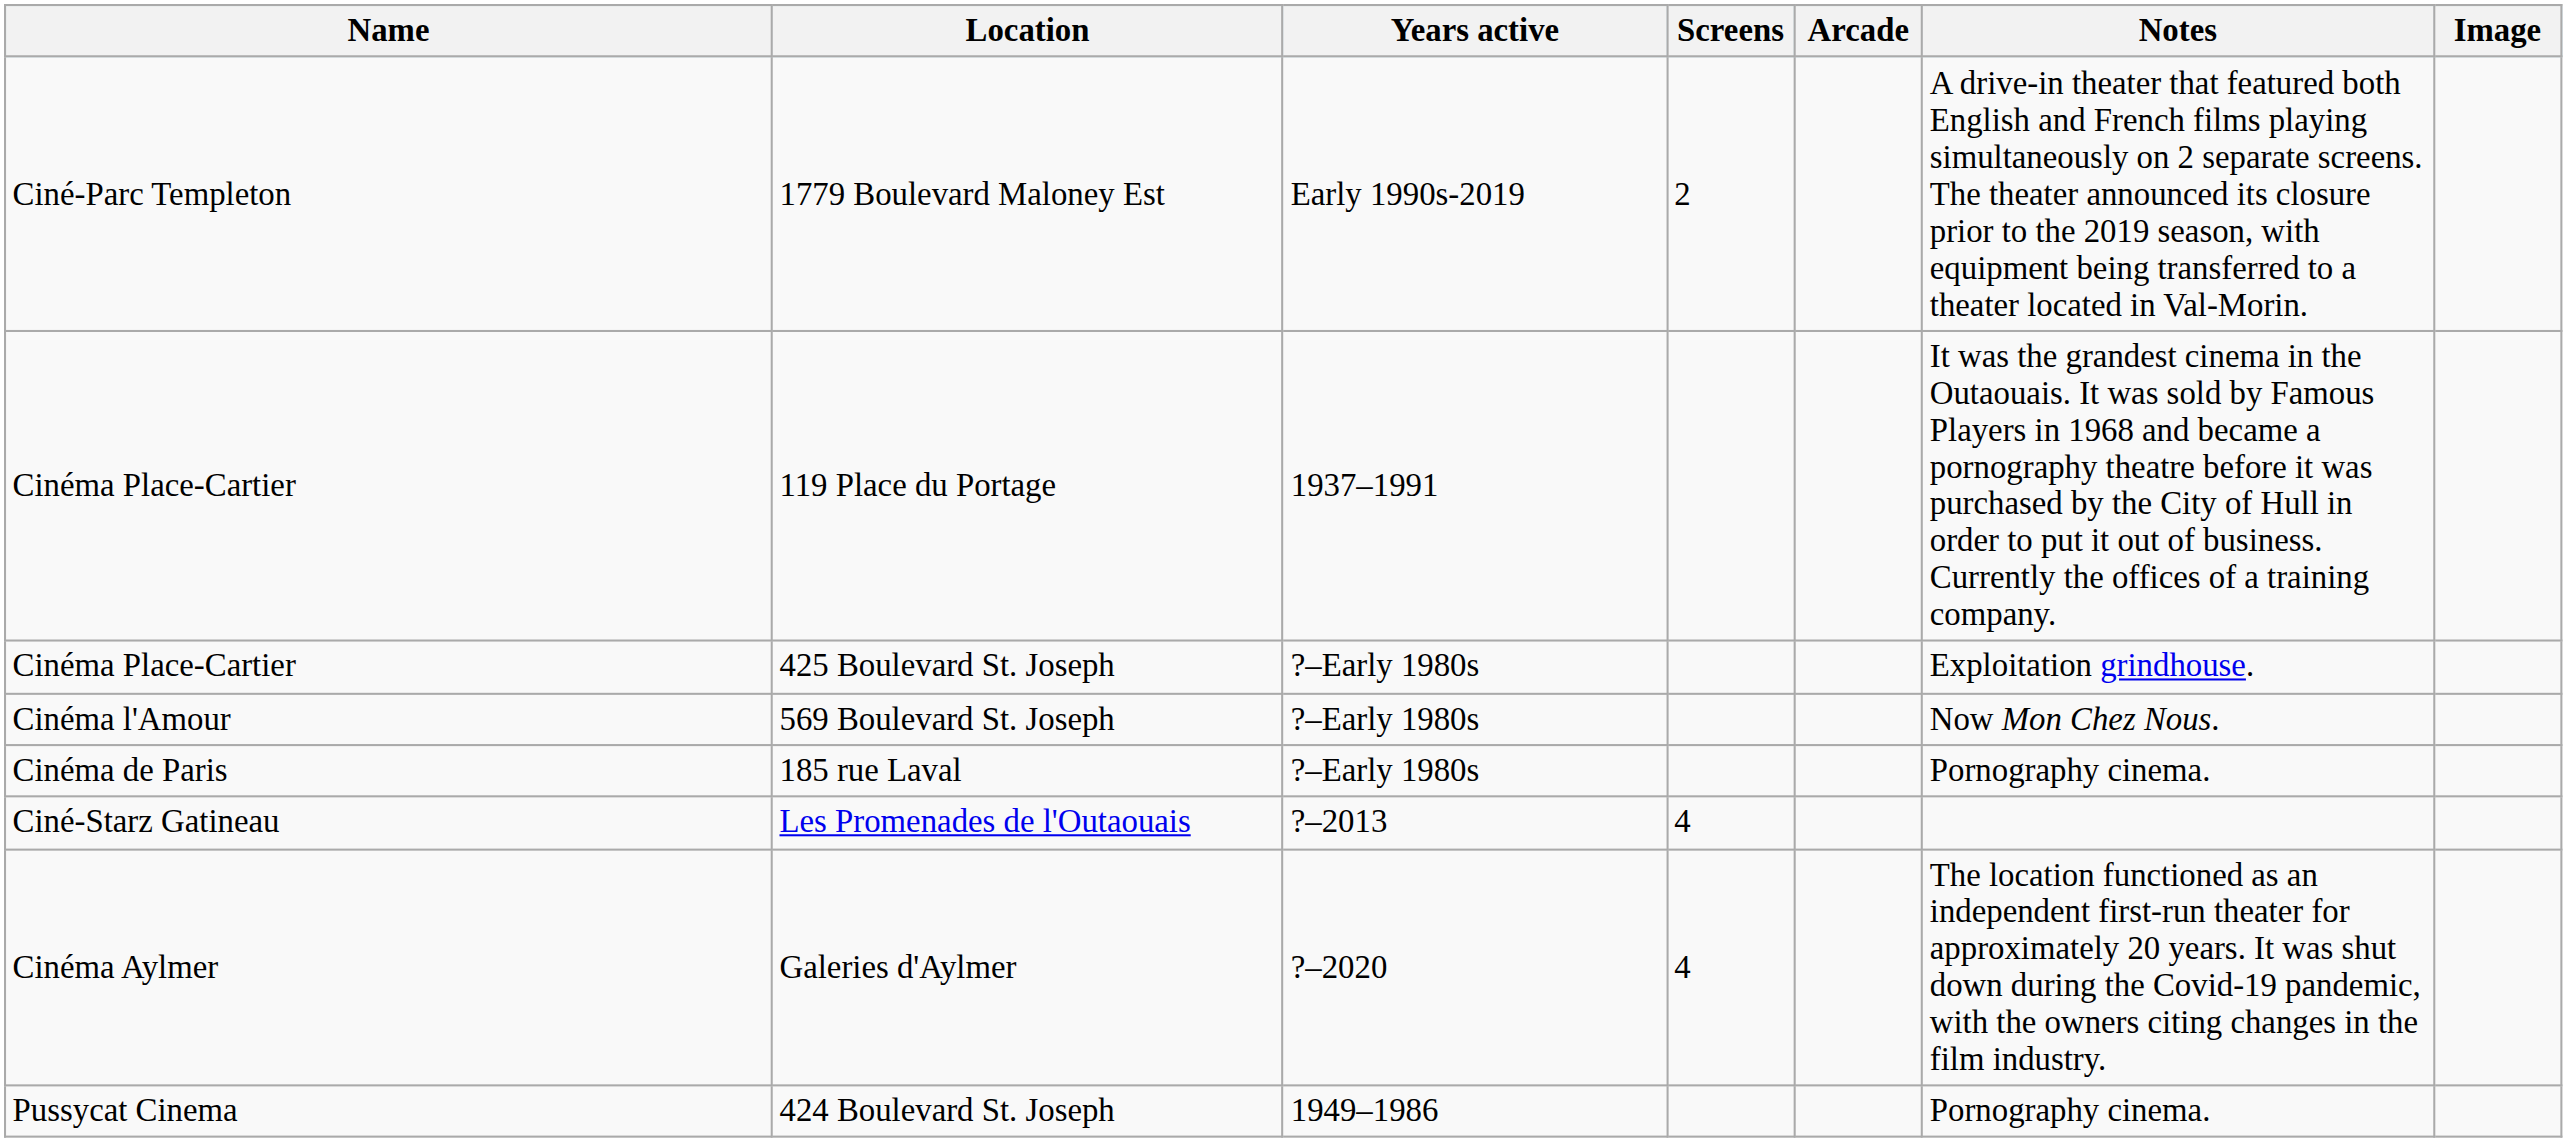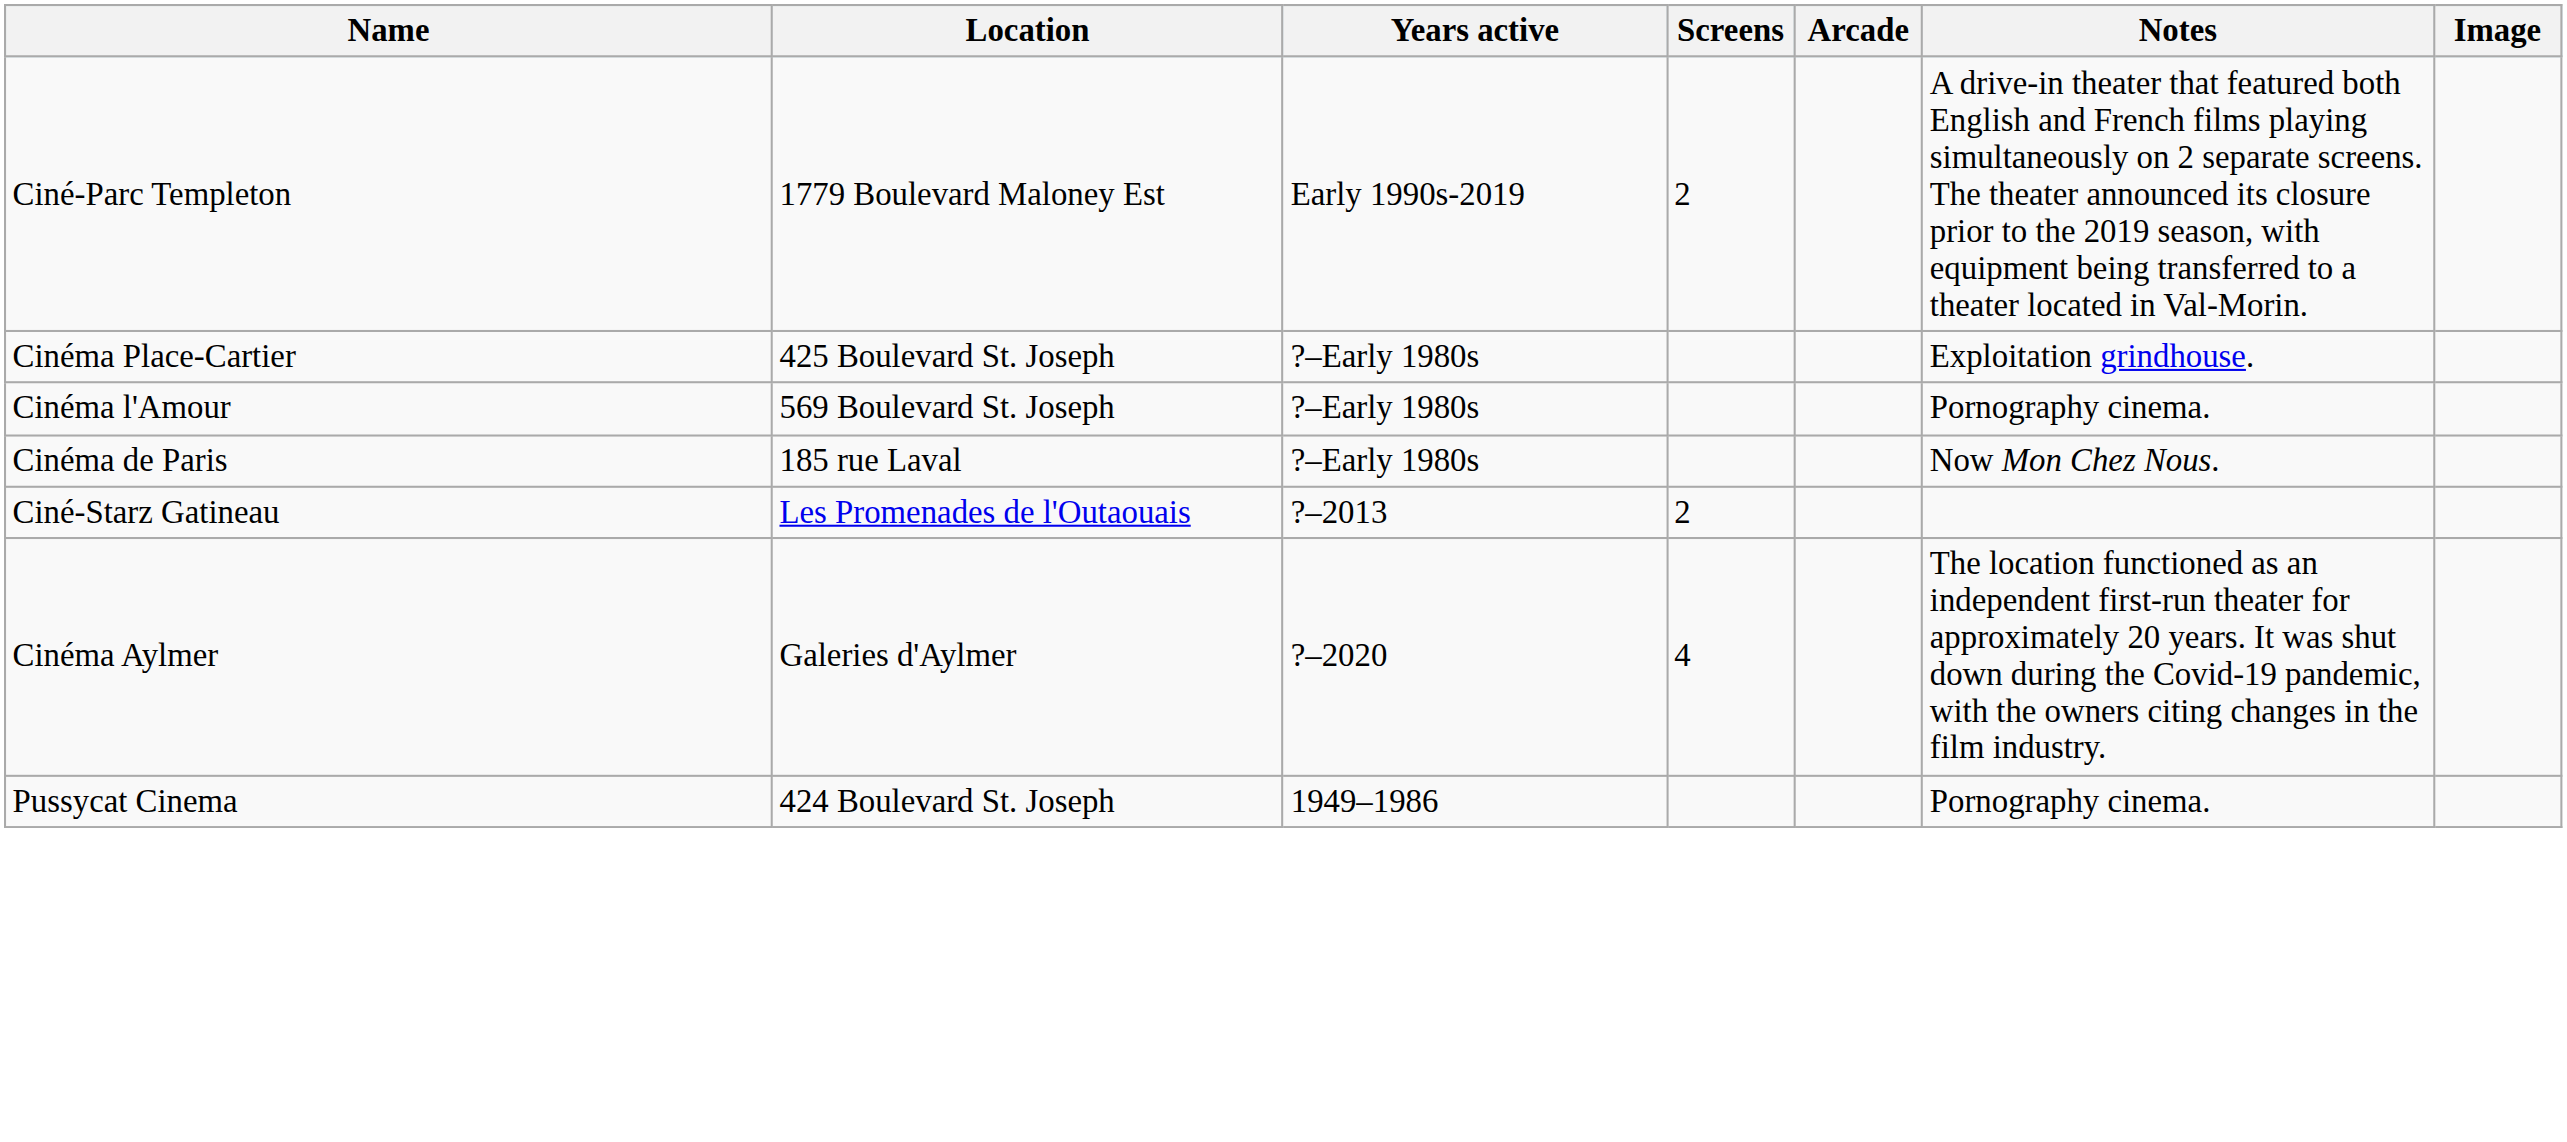- row: Cinéma Place-Cartier | 119 Place du Portage | 1937–1991 | It was the grandest cinema in the Outaouais. It was sold by Famous Players in 1968 and became a pornography theatre before it was purchased by the City of Hull in order to put it out of business. Currently the offices of a training company.
569 Boulevard St. Joseph | Notes: Now Mon Chez Nous. -> Pornography cinema.
185 rue Laval | Notes: Pornography cinema. -> Now Mon Chez Nous.
Les Promenades de l'Outaouais | Screens: 4 -> 2
